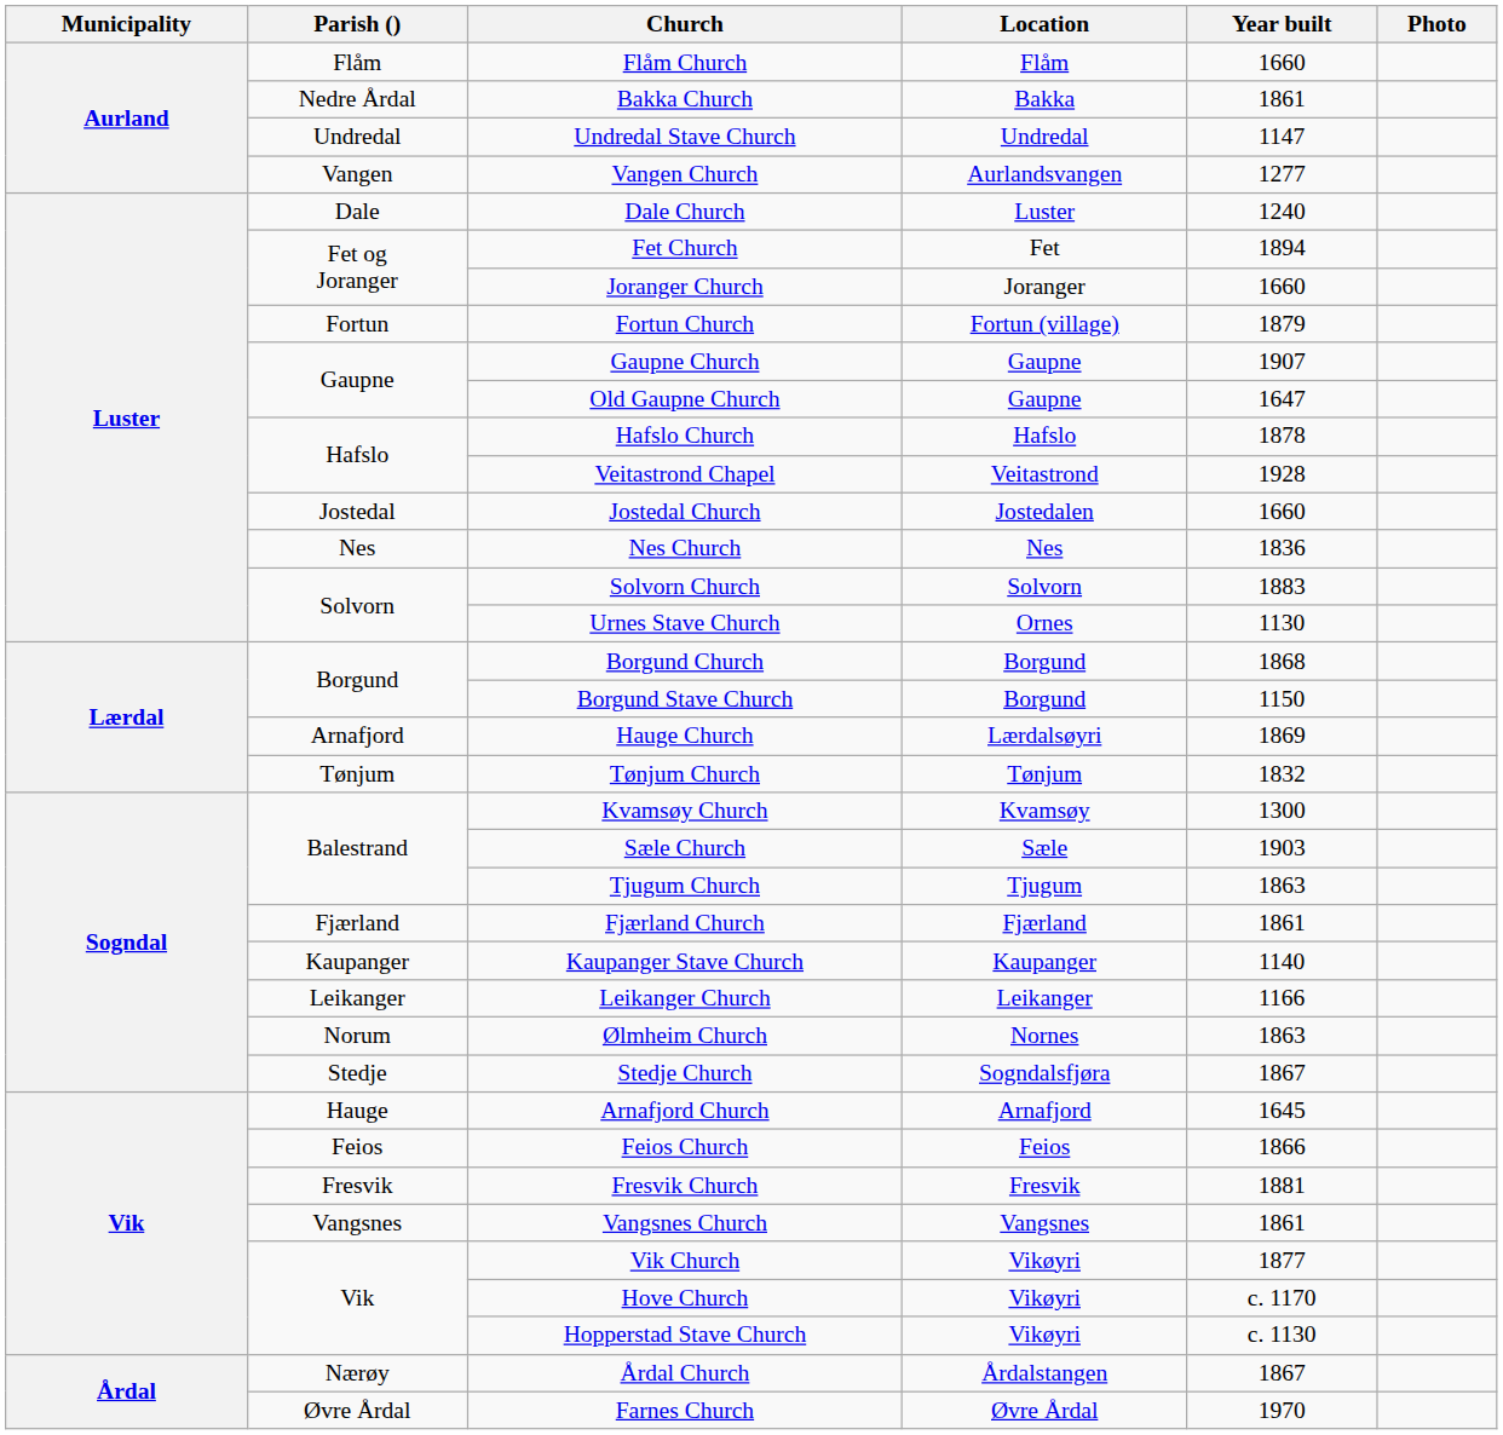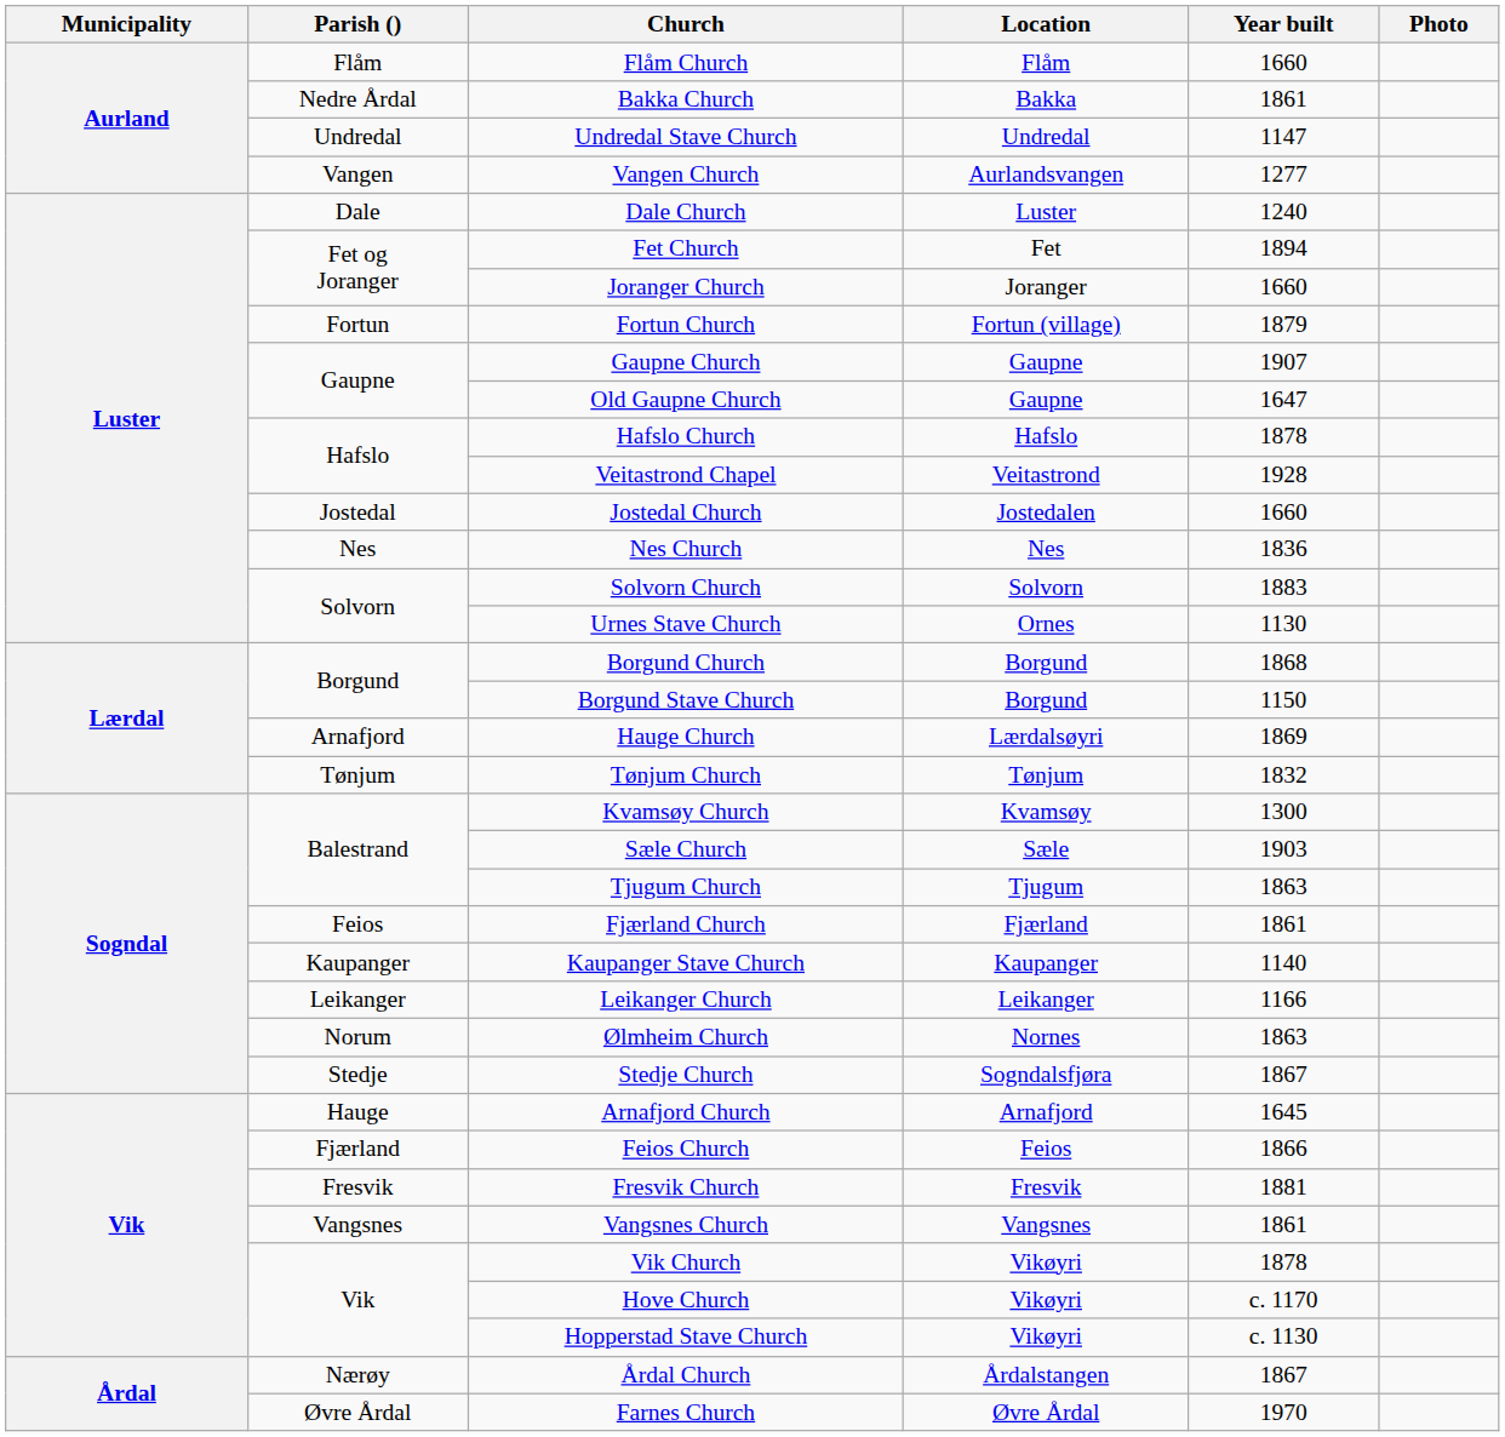Fjærland Church | Parish (): Fjærland -> Feios
Feios Church | Parish (): Feios -> Fjærland
Vik Church | Year built: 1877 -> 1878
